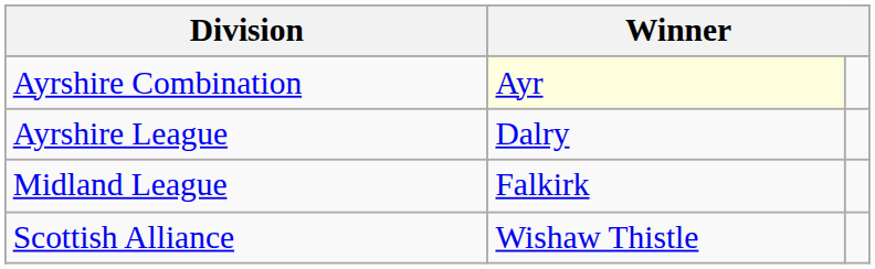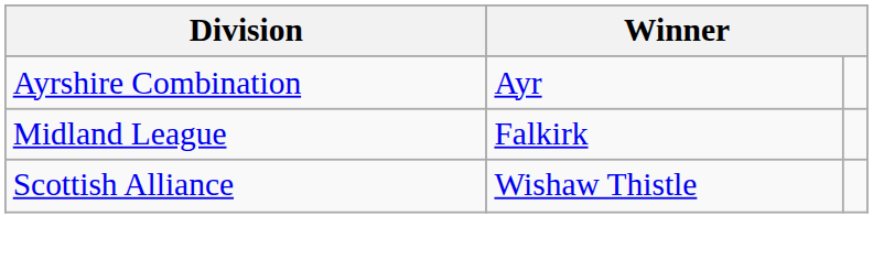Ayrshire Combination | column 2: lightyellow background -> no background
- row: Ayrshire League | Dalry
